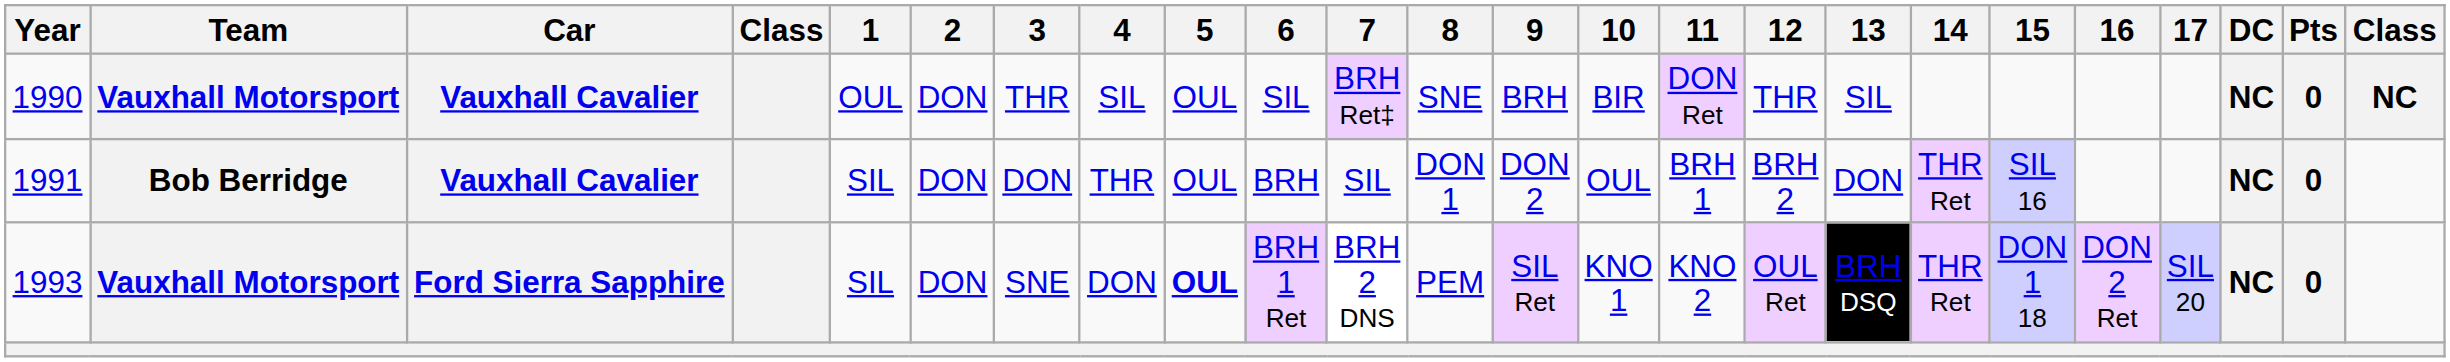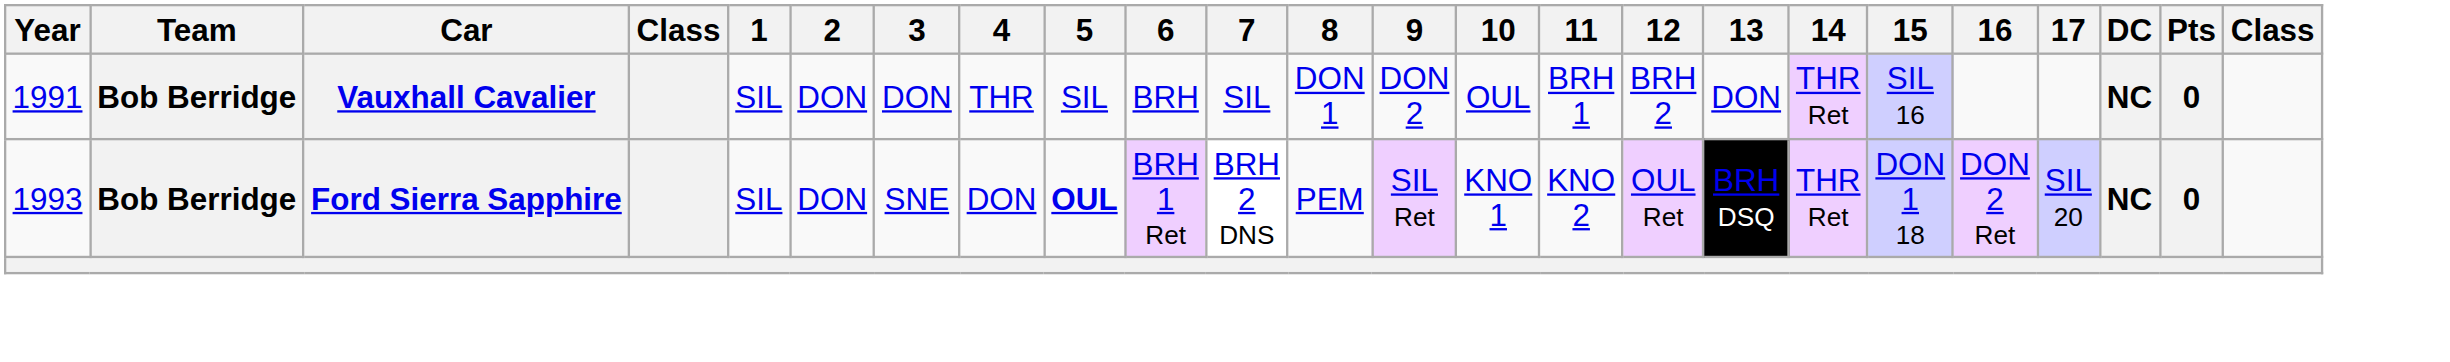- row: 1990 | Vauxhall Motorsport | Vauxhall Cavalier | OUL | DON | THR | SIL | OUL | SIL | BRH Ret‡ | SNE | BRH | BIR | DON Ret | THR | SIL | NC | 0 | NC
1991 | 5: OUL -> SIL
1993 | Team: Vauxhall Motorsport -> Bob Berridge
